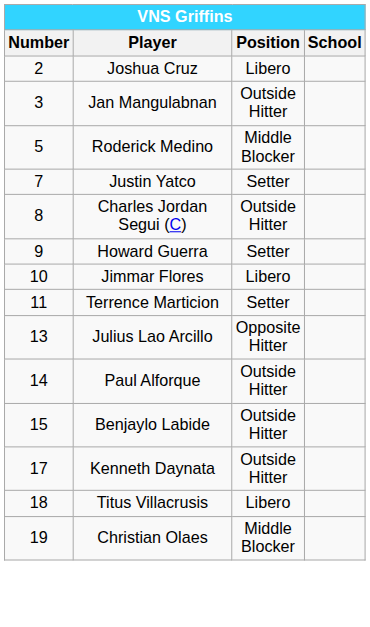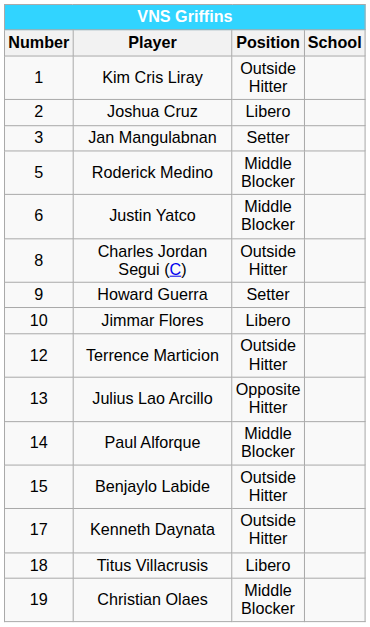+ row: 1 | Kim Cris Liray | Outside Hitter
Jan Mangulabnan | Position: Outside Hitter -> Setter
Justin Yatco | Number: 7 -> 6
Justin Yatco | Position: Setter -> Middle Blocker
Terrence Marticion | Number: 11 -> 12
Terrence Marticion | Position: Setter -> Outside Hitter
Paul Alforque | Position: Outside Hitter -> Middle Blocker
